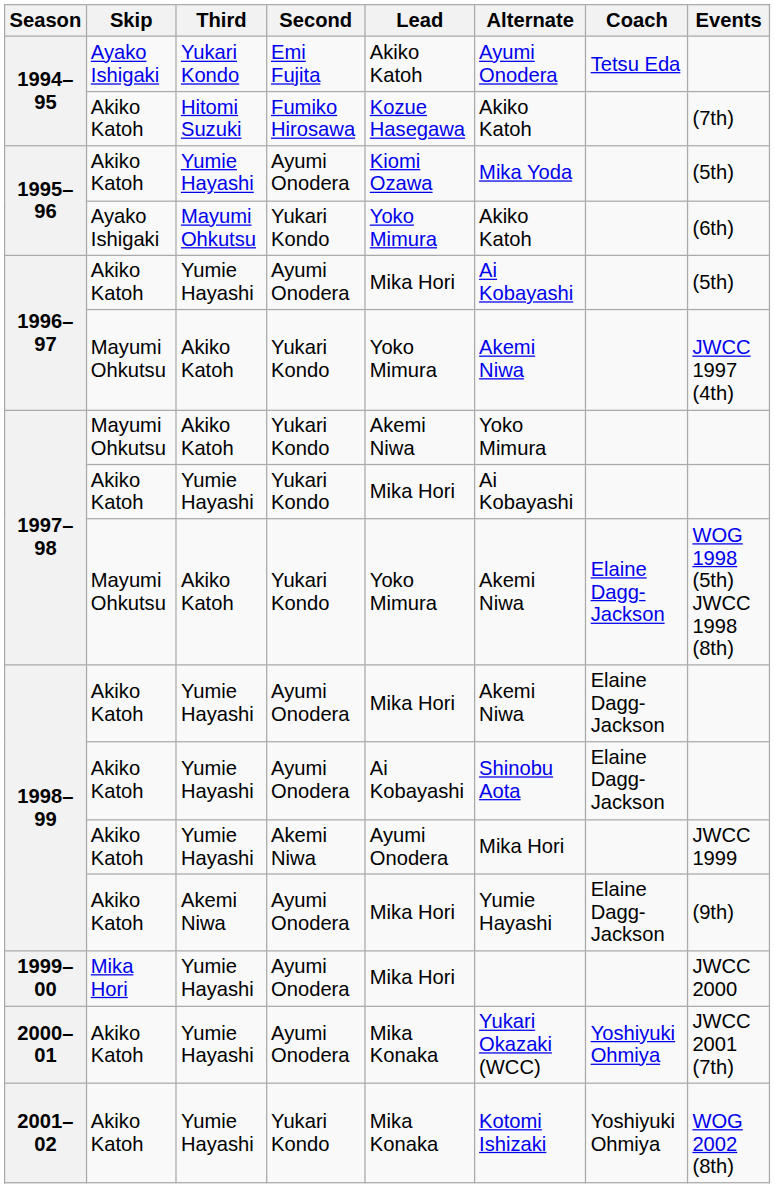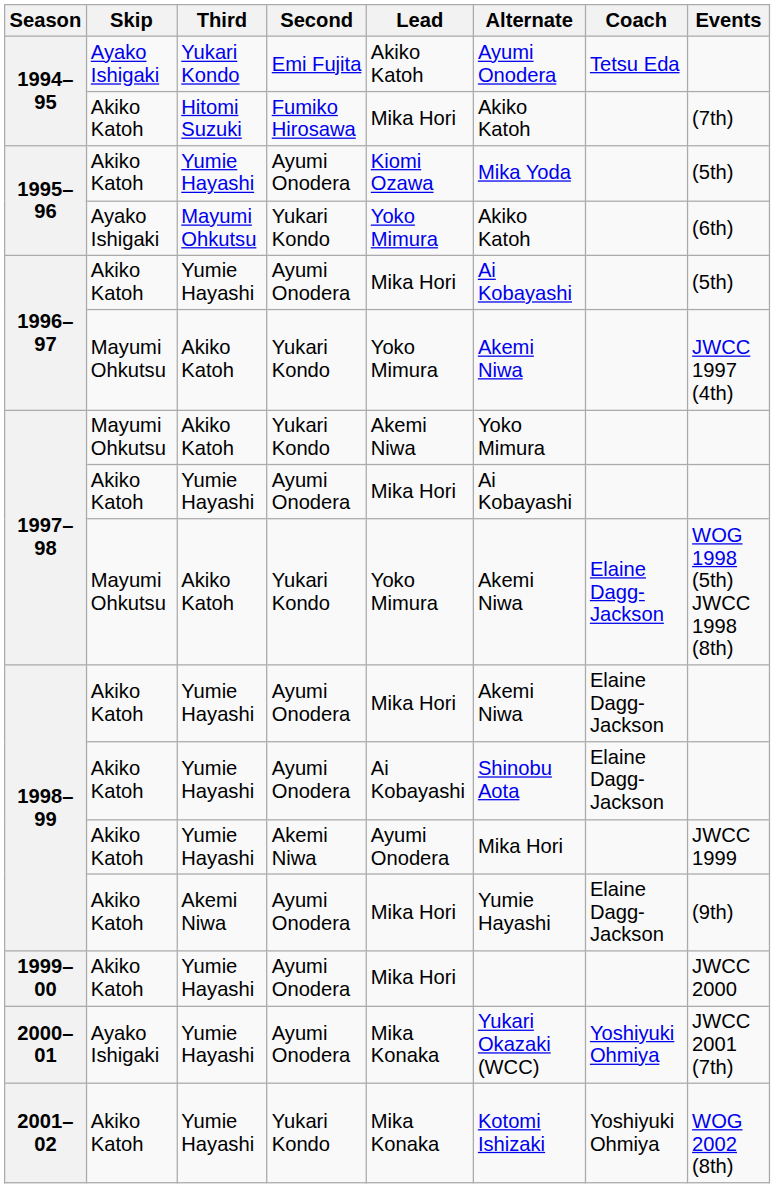1994–95 / Hitomi Suzuki | Lead: Kozue Hasegawa -> Mika Hori
1997–98 / Yumie Hayashi | Second: Yukari Kondo -> Ayumi Onodera
1999–00 | Skip: Mika Hori -> Akiko Katoh
2000–01 | Skip: Akiko Katoh -> Ayako Ishigaki
